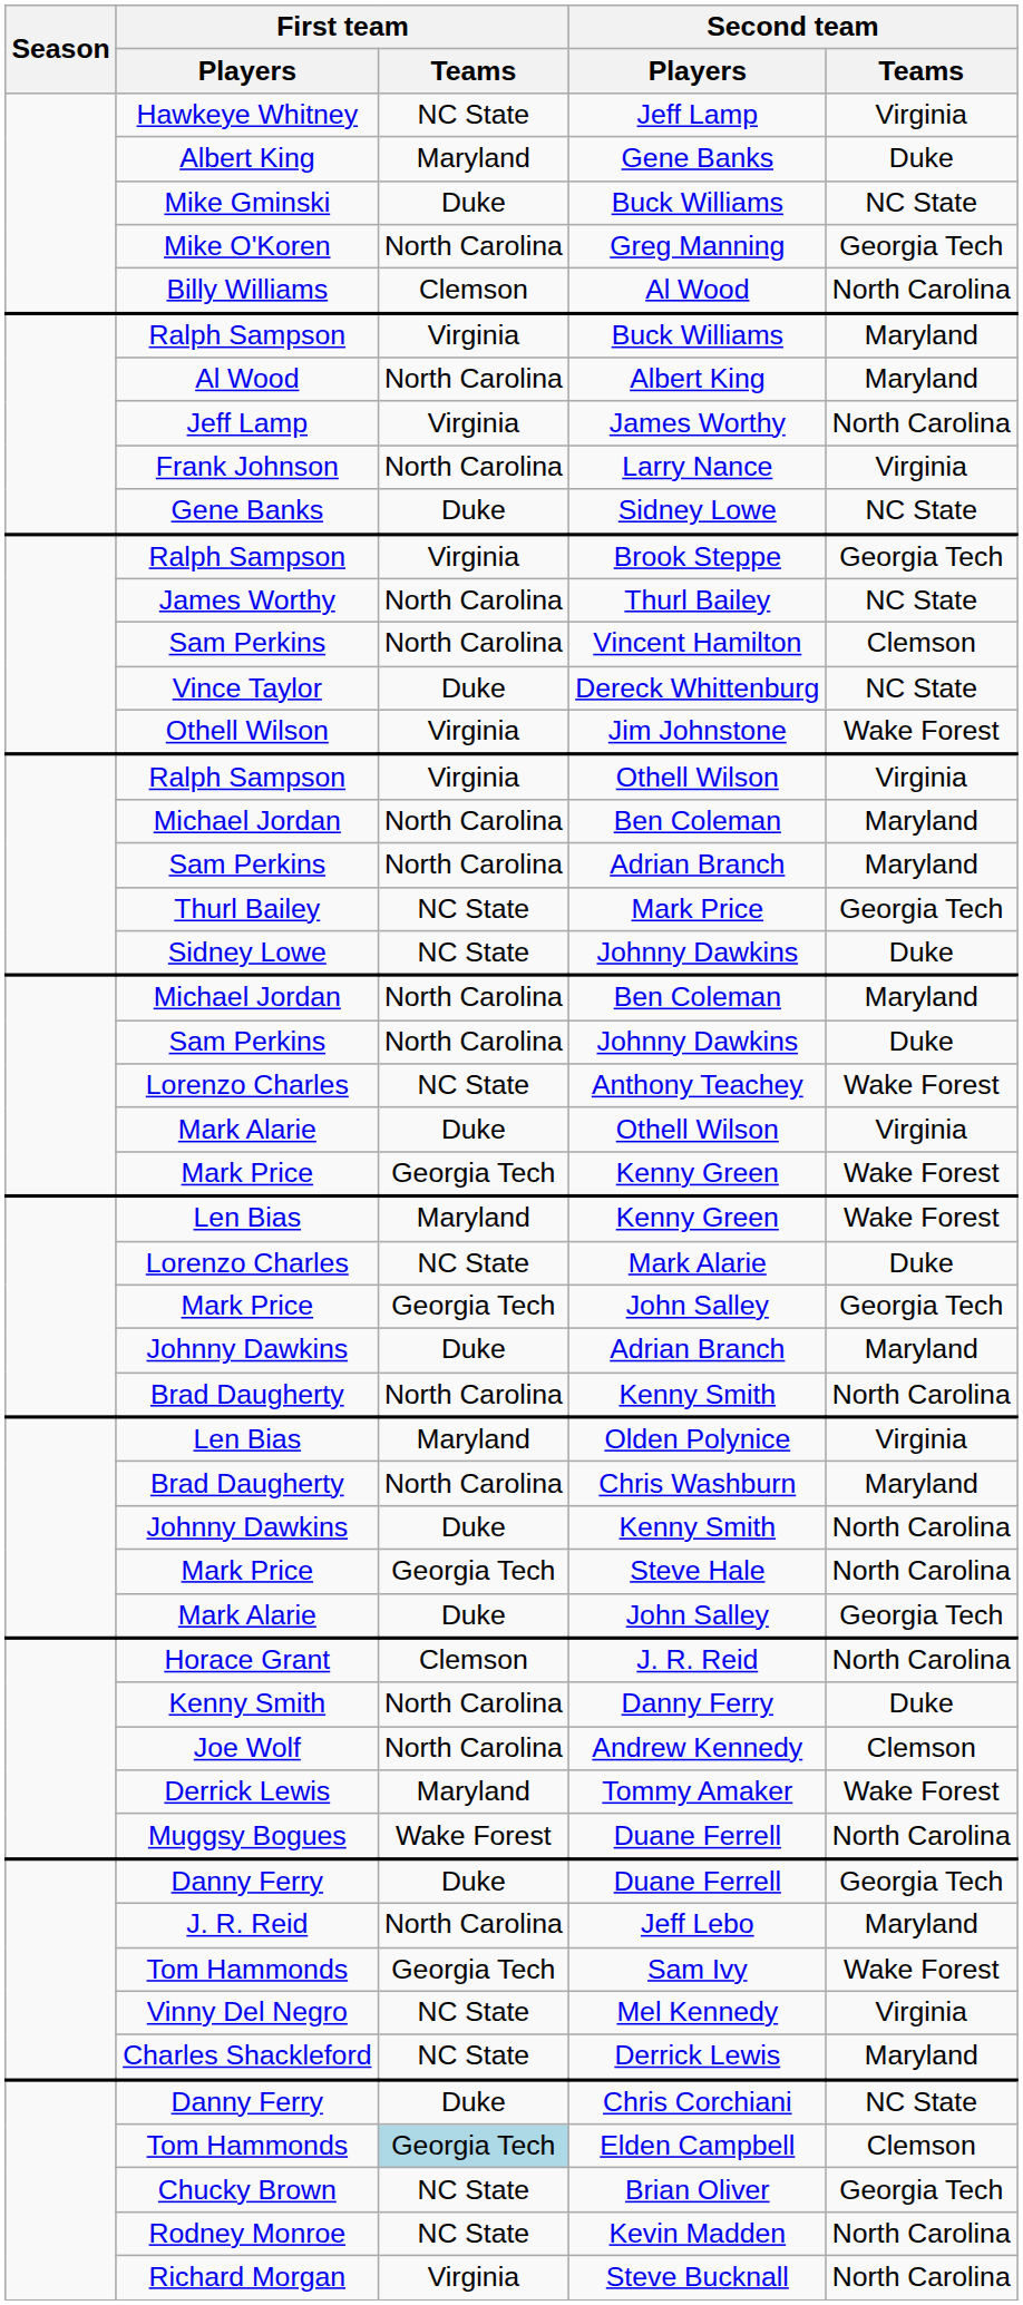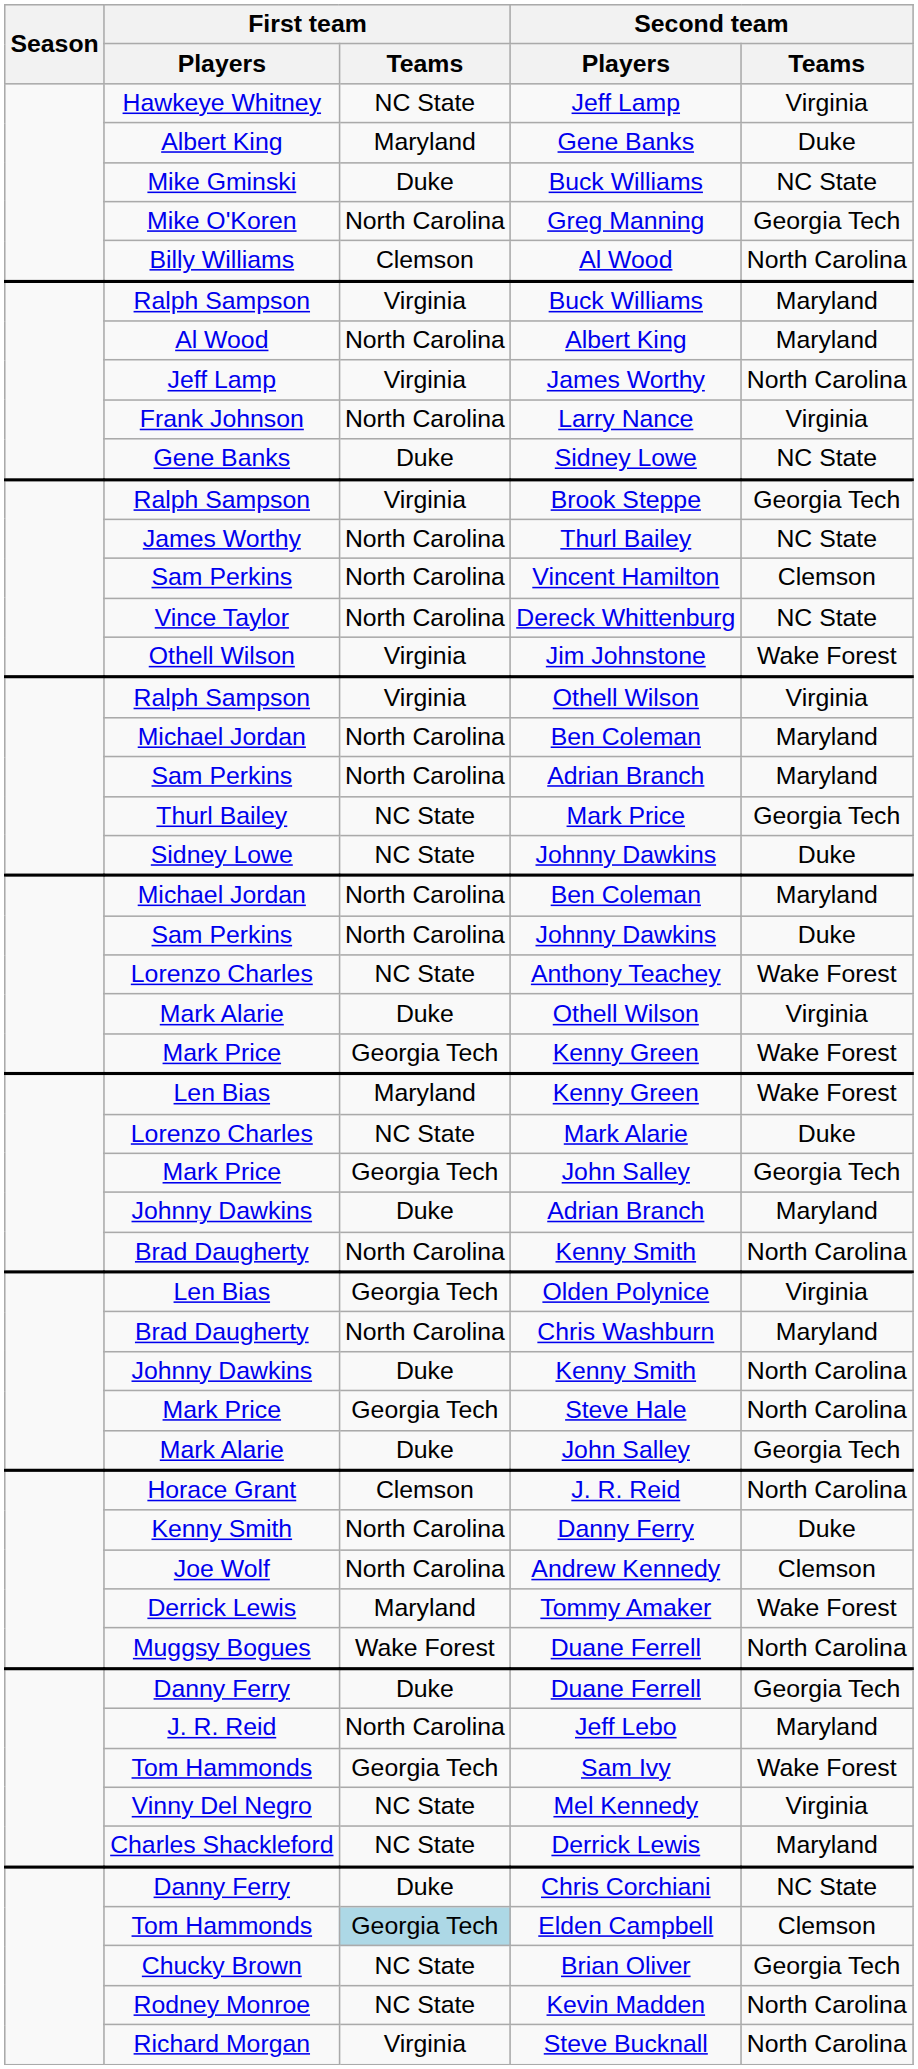Dereck Whittenburg | First team / Teams: Duke -> North Carolina
Olden Polynice | First team / Teams: Maryland -> Georgia Tech
